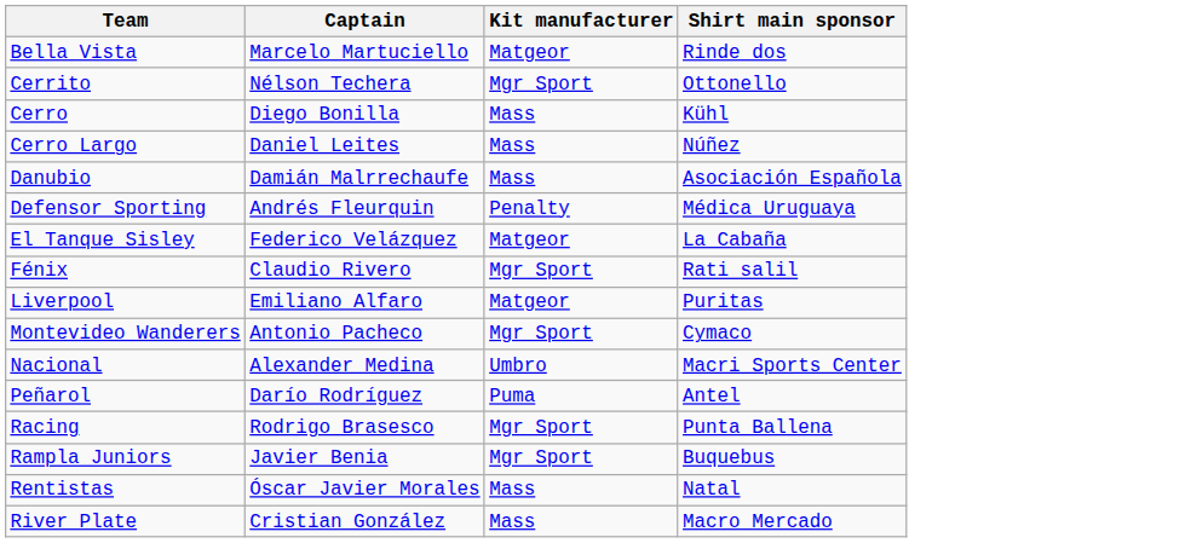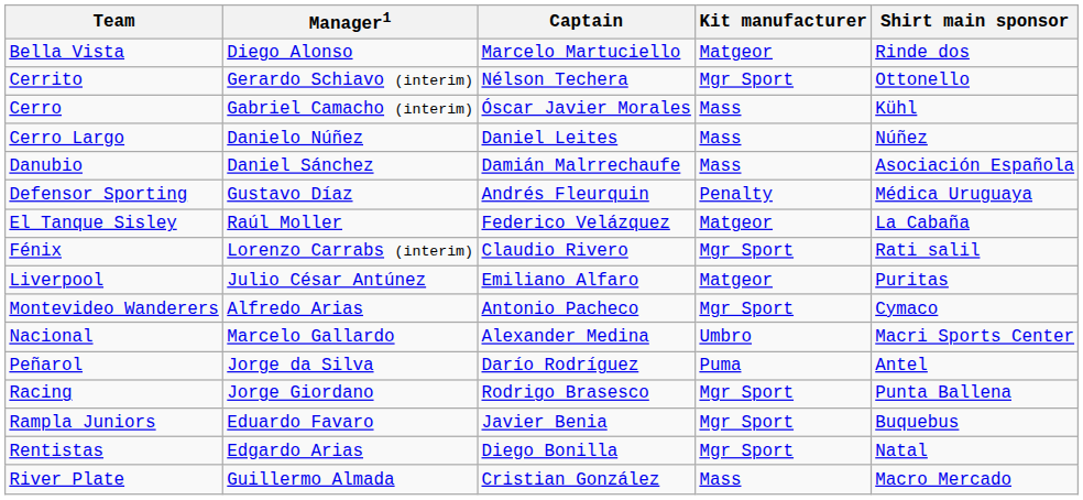+ column: Manager1 | Diego Alonso | Gerardo Schiavo (interim) | Gabriel Camacho (interim) | Danielo Núñez | Daniel Sánchez | Gustavo Díaz | Raúl Moller | Lorenzo Carrabs (interim) | Julio César Antúnez | Alfredo Arias | Marcelo Gallardo | Jorge da Silva | Jorge Giordano | Eduardo Favaro | Edgardo Arias | Guillermo Almada
Cerro | Captain: Diego Bonilla -> Óscar Javier Morales
Rentistas | Captain: Óscar Javier Morales -> Diego Bonilla
Rentistas | Kit manufacturer: Mass -> Mgr Sport
